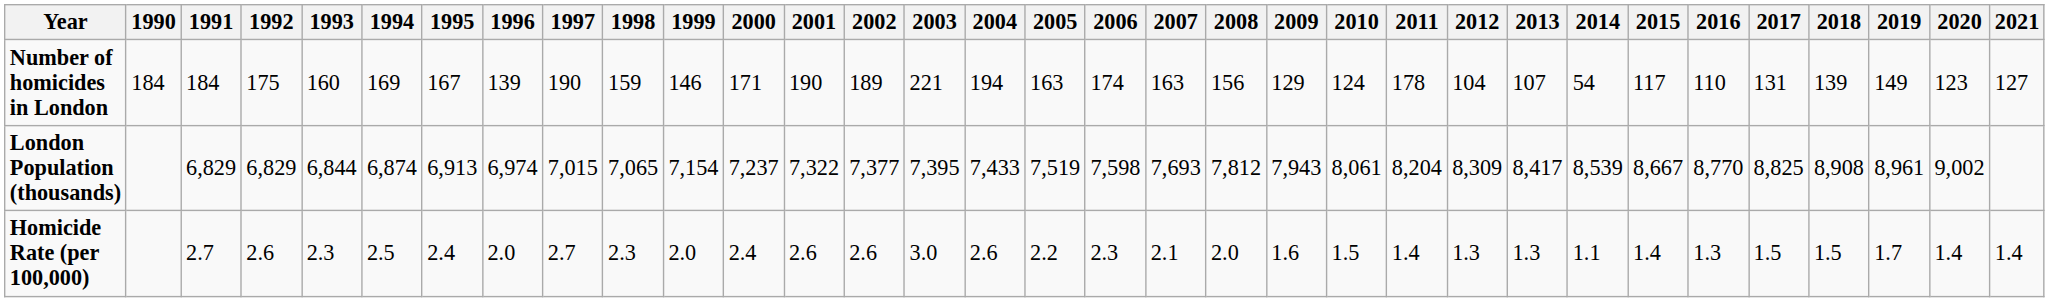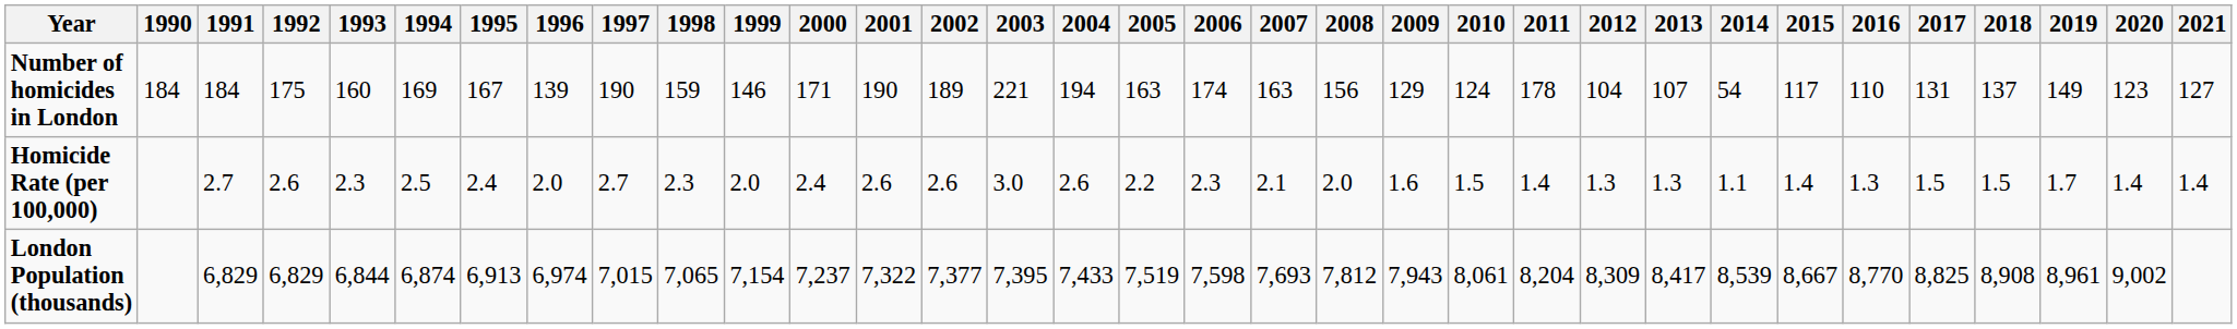Number of homicides in London | 2018: 139 -> 137
rows swapped: Homicide Rate (per 100,000) <-> London Population (thousands)
